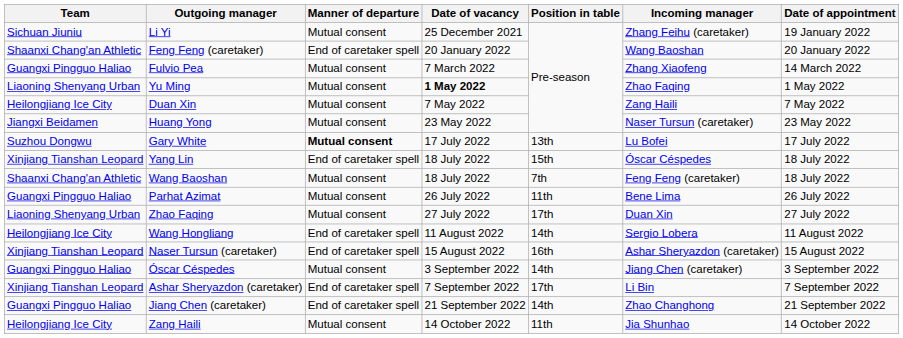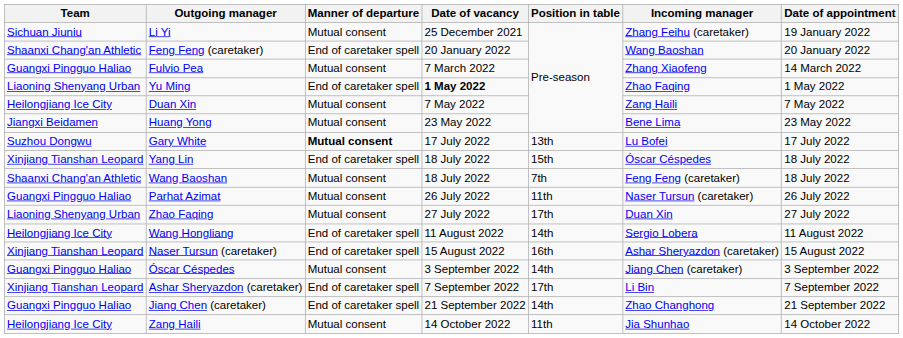Yu Ming | Manner of departure: Mutual consent -> End of caretaker spell
Huang Yong | Incoming manager: Naser Tursun (caretaker) -> Bene Lima
Parhat Azimat | Incoming manager: Bene Lima -> Naser Tursun (caretaker)
